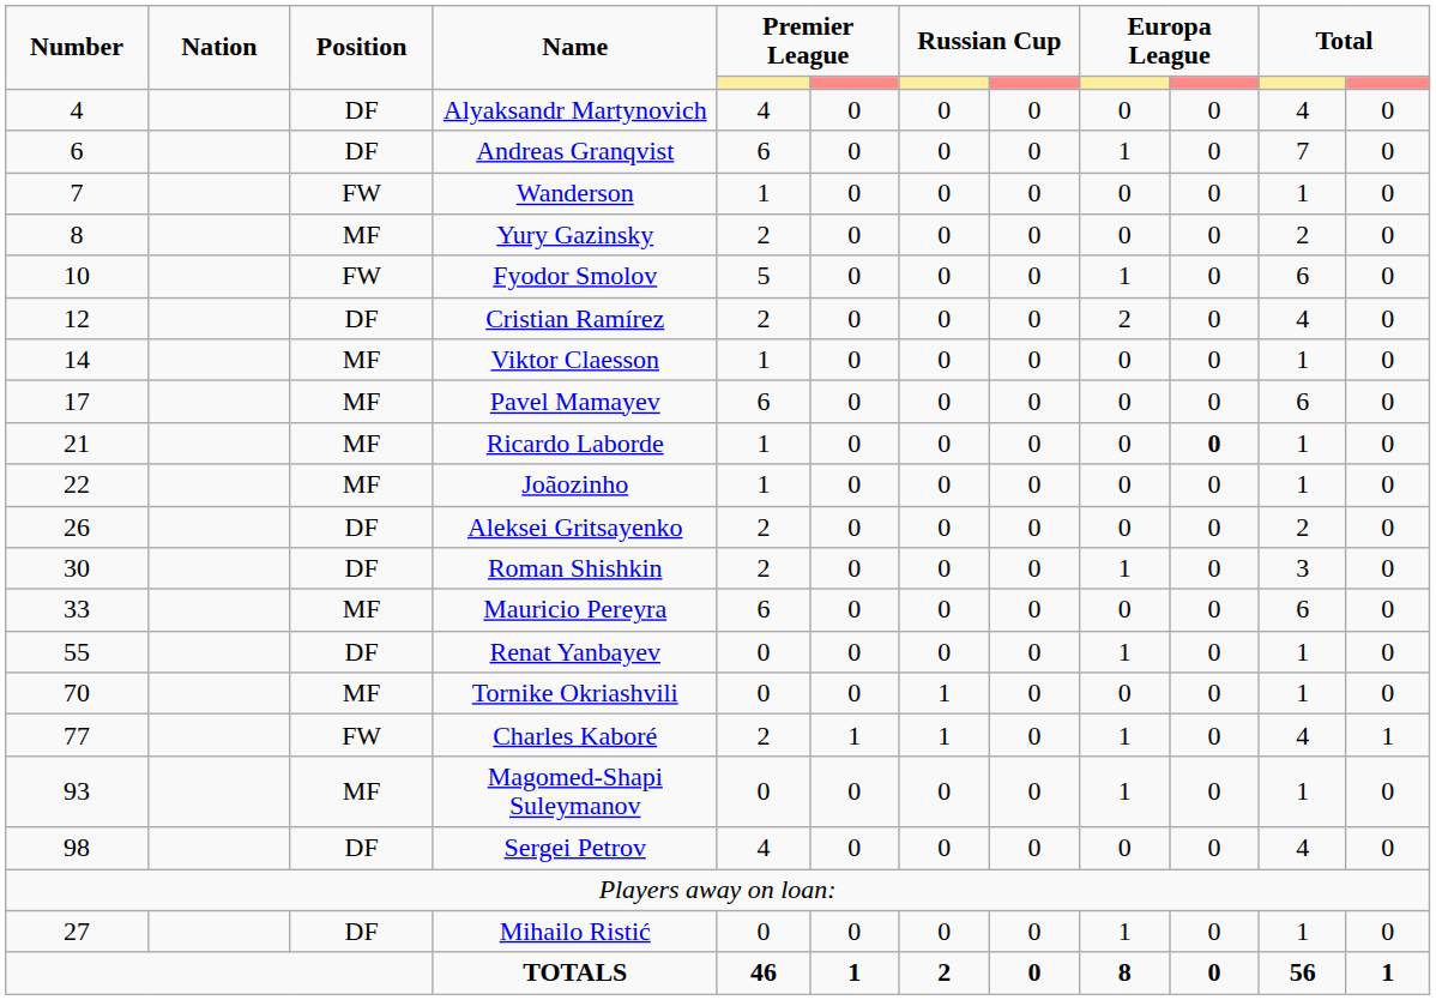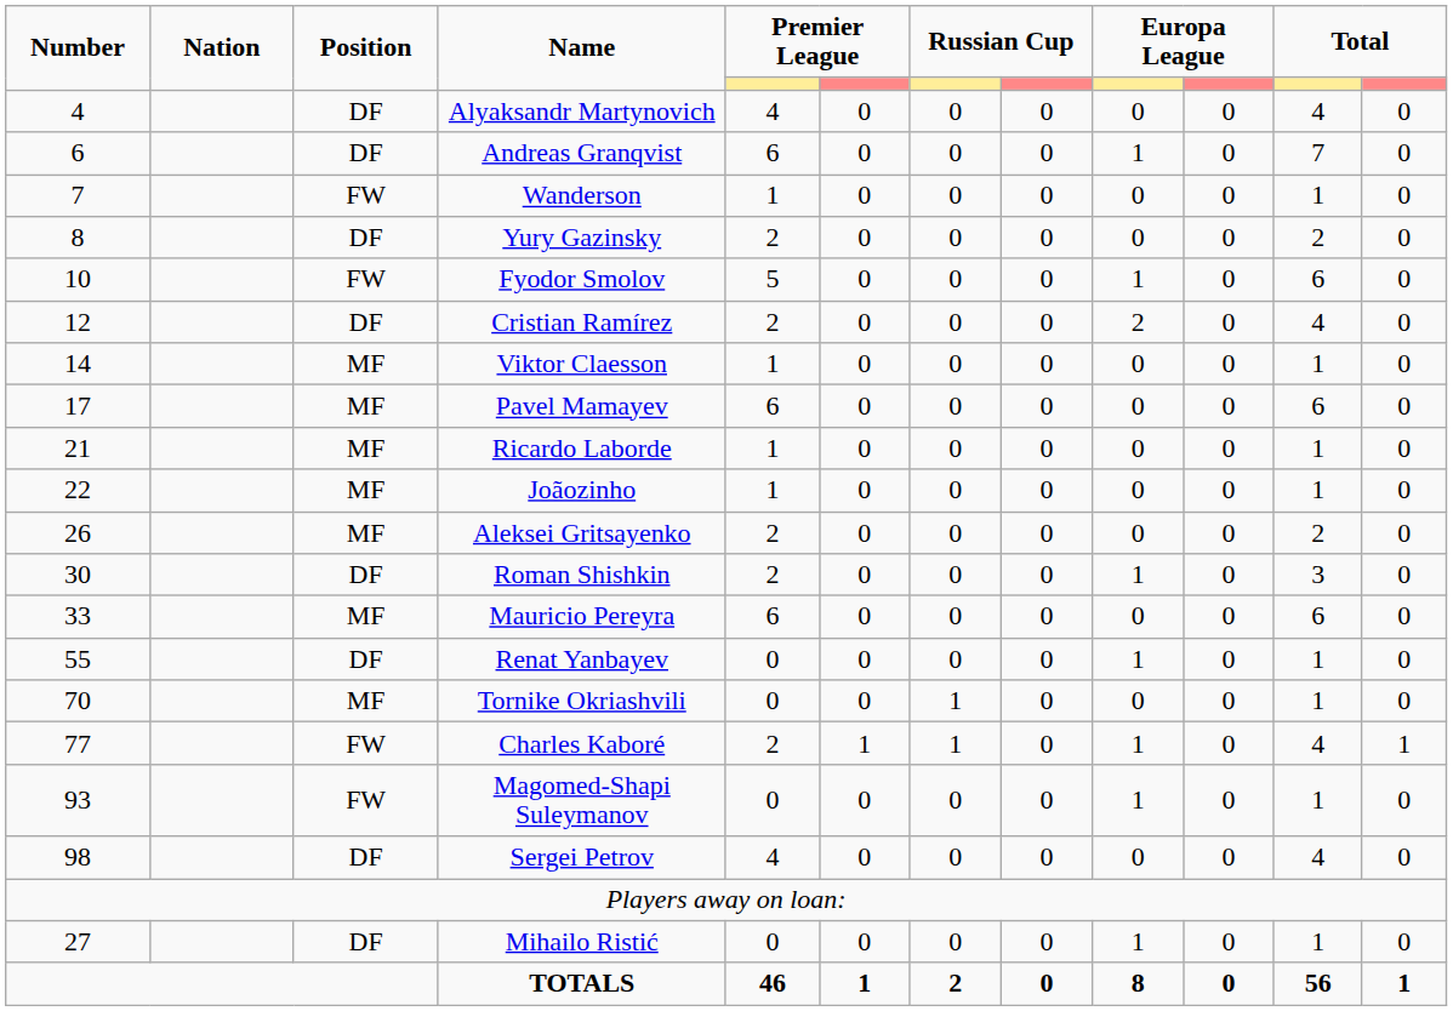Yury Gazinsky | Position: MF -> DF
Ricardo Laborde | column 10: bold -> normal
Aleksei Gritsayenko | Position: DF -> MF
Magomed-Shapi Suleymanov | Position: MF -> FW
